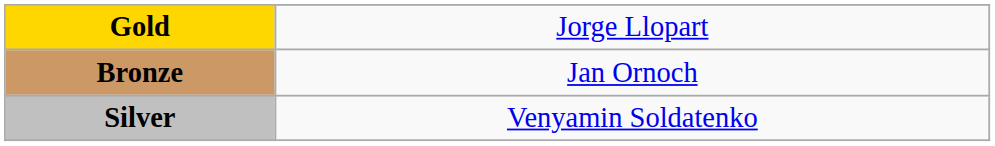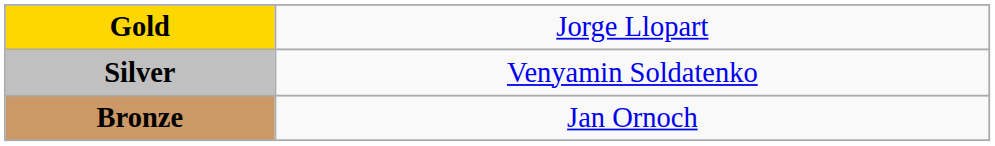rows swapped: Silver <-> Bronze
